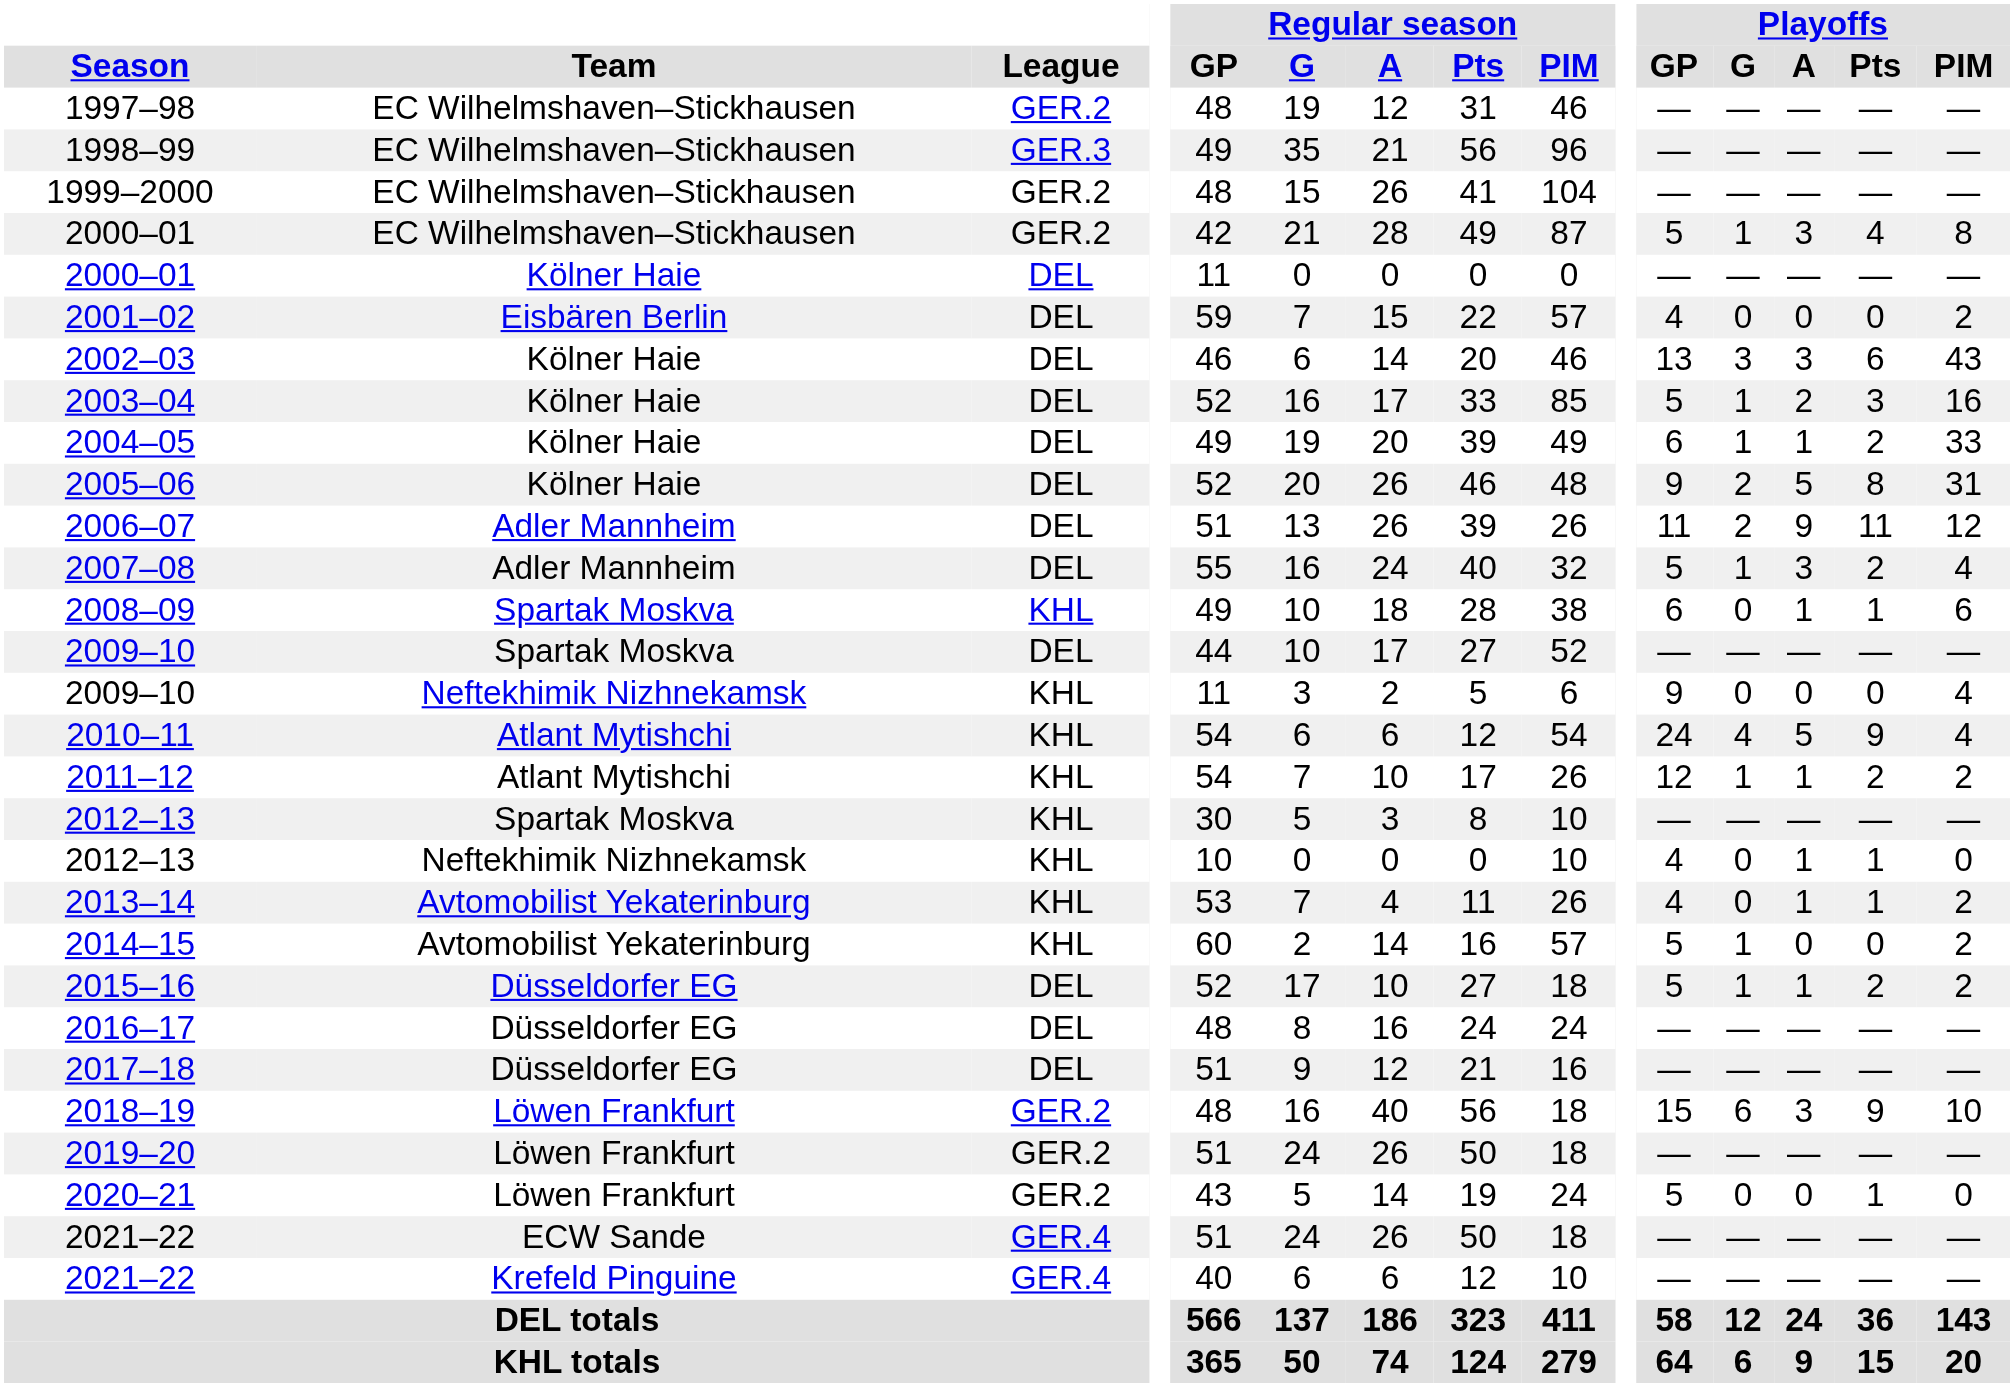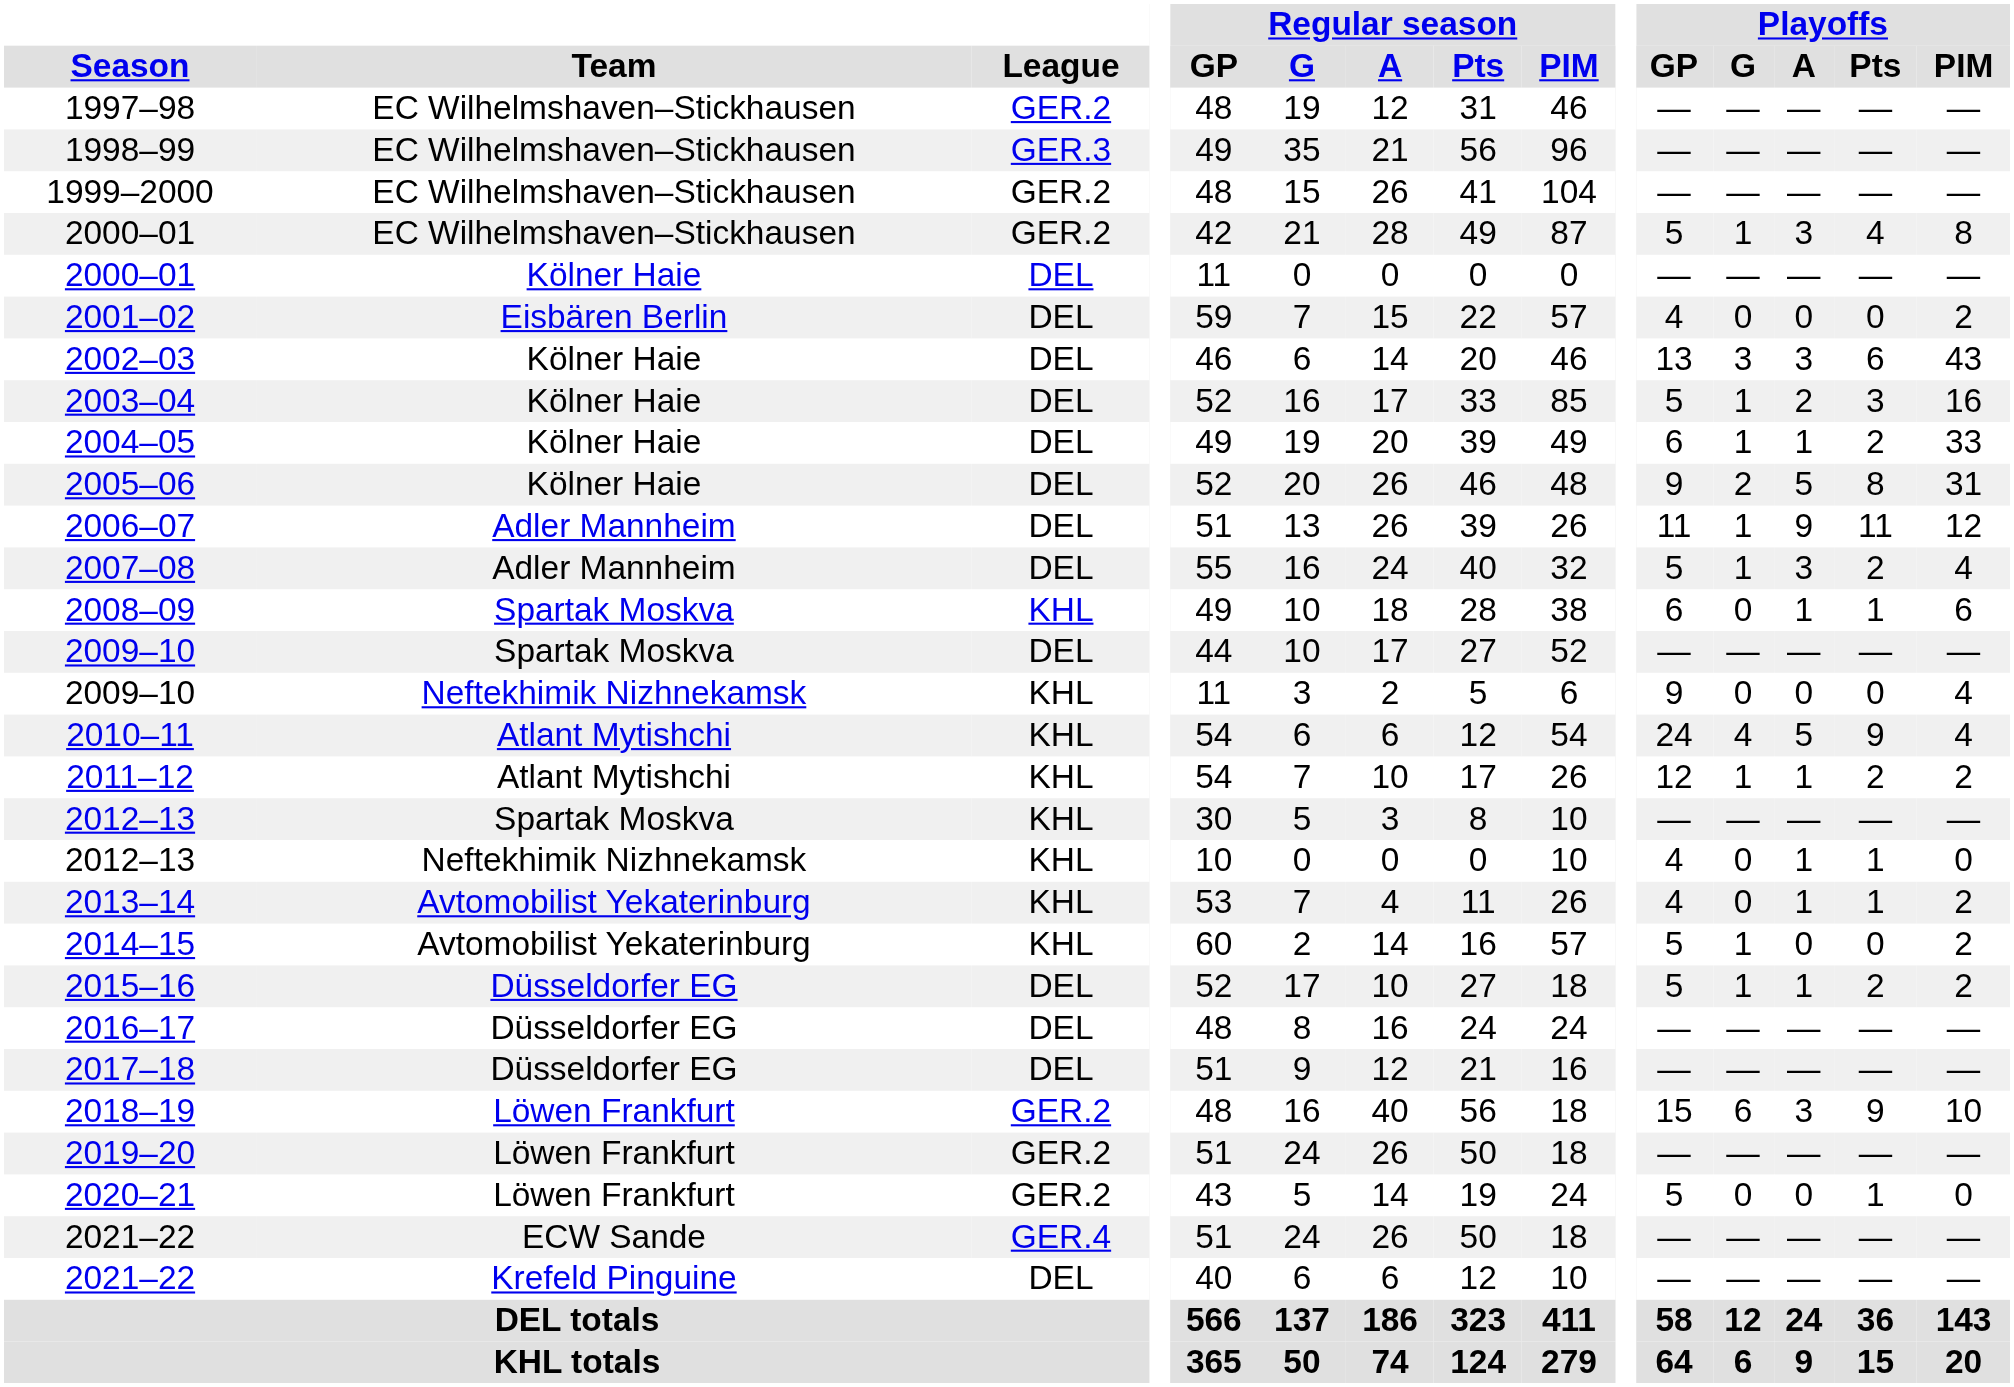2006–07 | Playoffs / G: 2 -> 1
2021–22 / Krefeld Pinguine | League: GER.4 -> DEL
